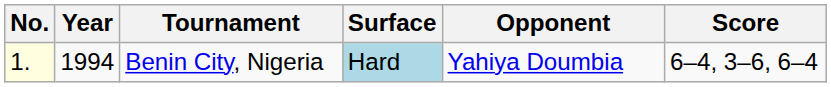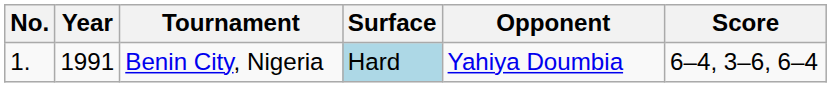Benin City, Nigeria | No.: lightyellow background -> no background
Benin City, Nigeria | Year: 1994 -> 1991
